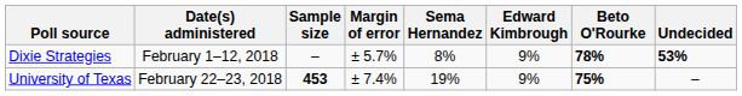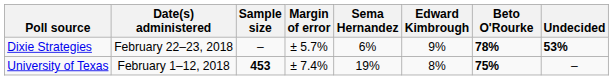Dixie Strategies | Date(s) administered: February 1–12, 2018 -> February 22–23, 2018
Dixie Strategies | Sema Hernandez: 8% -> 6%
University of Texas | Date(s) administered: February 22–23, 2018 -> February 1–12, 2018
University of Texas | Edward Kimbrough: 9% -> 8%
